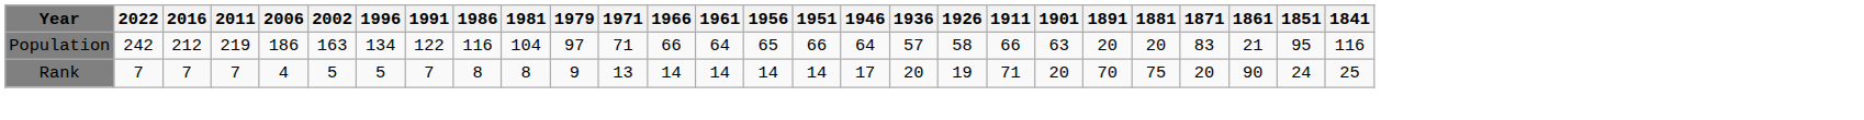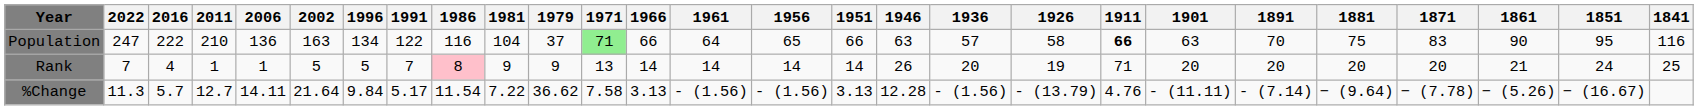Population | 2022: 242 -> 247
Population | 2016: 212 -> 222
Population | 2011: 219 -> 210
Population | 2006: 186 -> 136
Population | 1979: 97 -> 37
Population | 1971: no background -> lightgreen background
Population | 1946: 64 -> 63
Population | 1911: normal -> bold
Population | 1891: 20 -> 70
Population | 1881: 20 -> 75
Population | 1861: 21 -> 90
Rank | 2016: 7 -> 4
Rank | 2011: 7 -> 1
Rank | 2006: 4 -> 1
Rank | 1986: no background -> pink background
Rank | 1981: 8 -> 9
Rank | 1946: 17 -> 26
Rank | 1891: 70 -> 20
Rank | 1881: 75 -> 20
Rank | 1861: 90 -> 21
+ row: %Change | 11.3 | 5.7 | 12.7 | 14.11 | 21.64 | 9.84 | 5.17 | 11.54 | 7.22 | 36.62 | 7.58 | 3.13 | - (1.56) | - (1.56) | 3.13 | 12.28 | - (1.56) | - (13.79) | 4.76 | - (11.11) | - (7.14) | − (9.64) | − (7.78) | − (5.26) | − (16.67)
